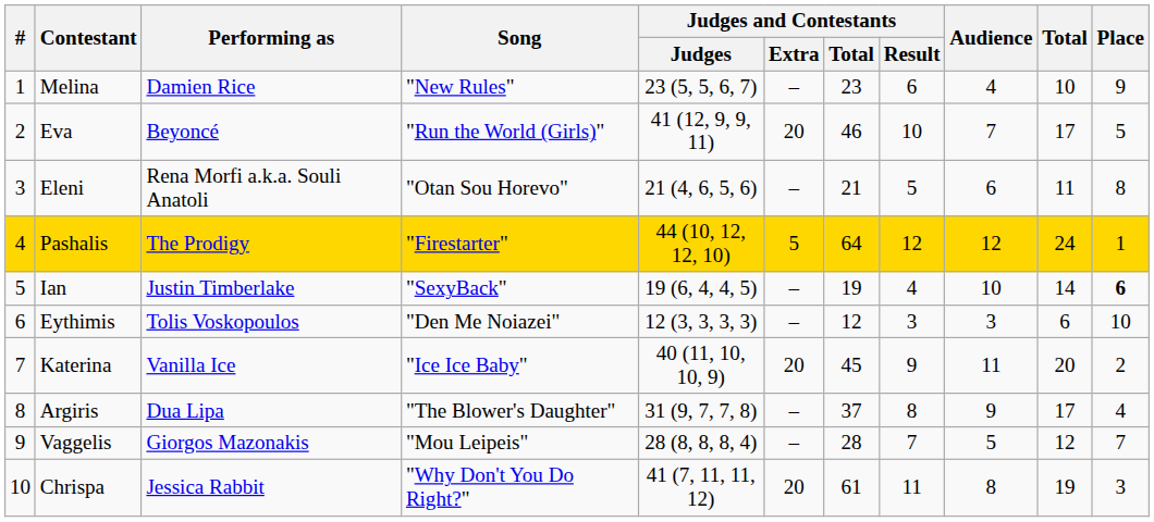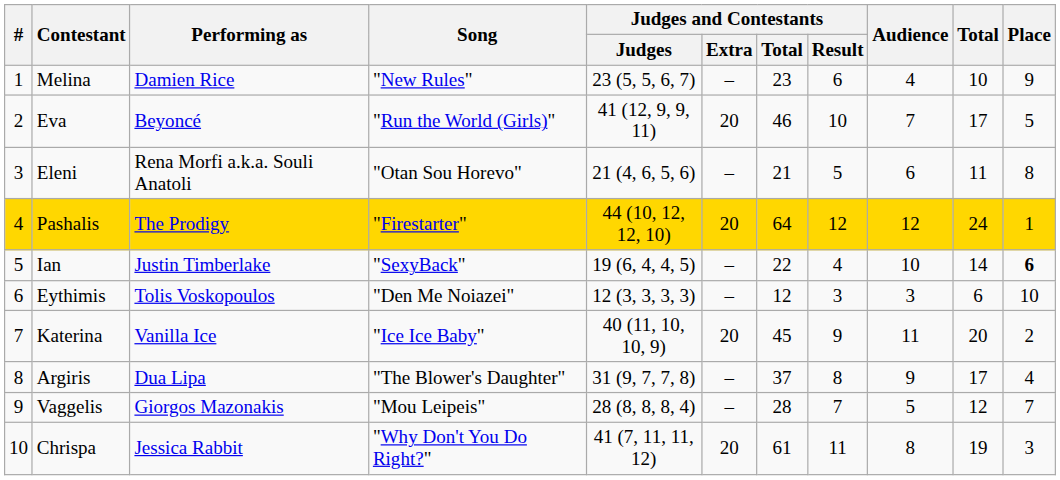Pashalis | Judges and Contestants / Extra: 5 -> 20
Ian | Judges and Contestants / Total: 19 -> 22
